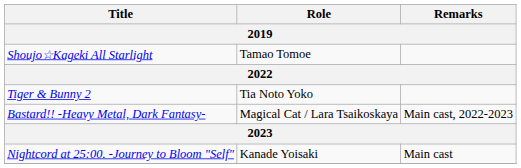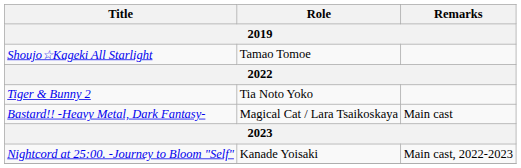Bastard!! -Heavy Metal, Dark Fantasy- | Remarks: Main cast, 2022-2023 -> Main cast
Nightcord at 25:00. -Journey to Bloom "Self" | Remarks: Main cast -> Main cast, 2022-2023
